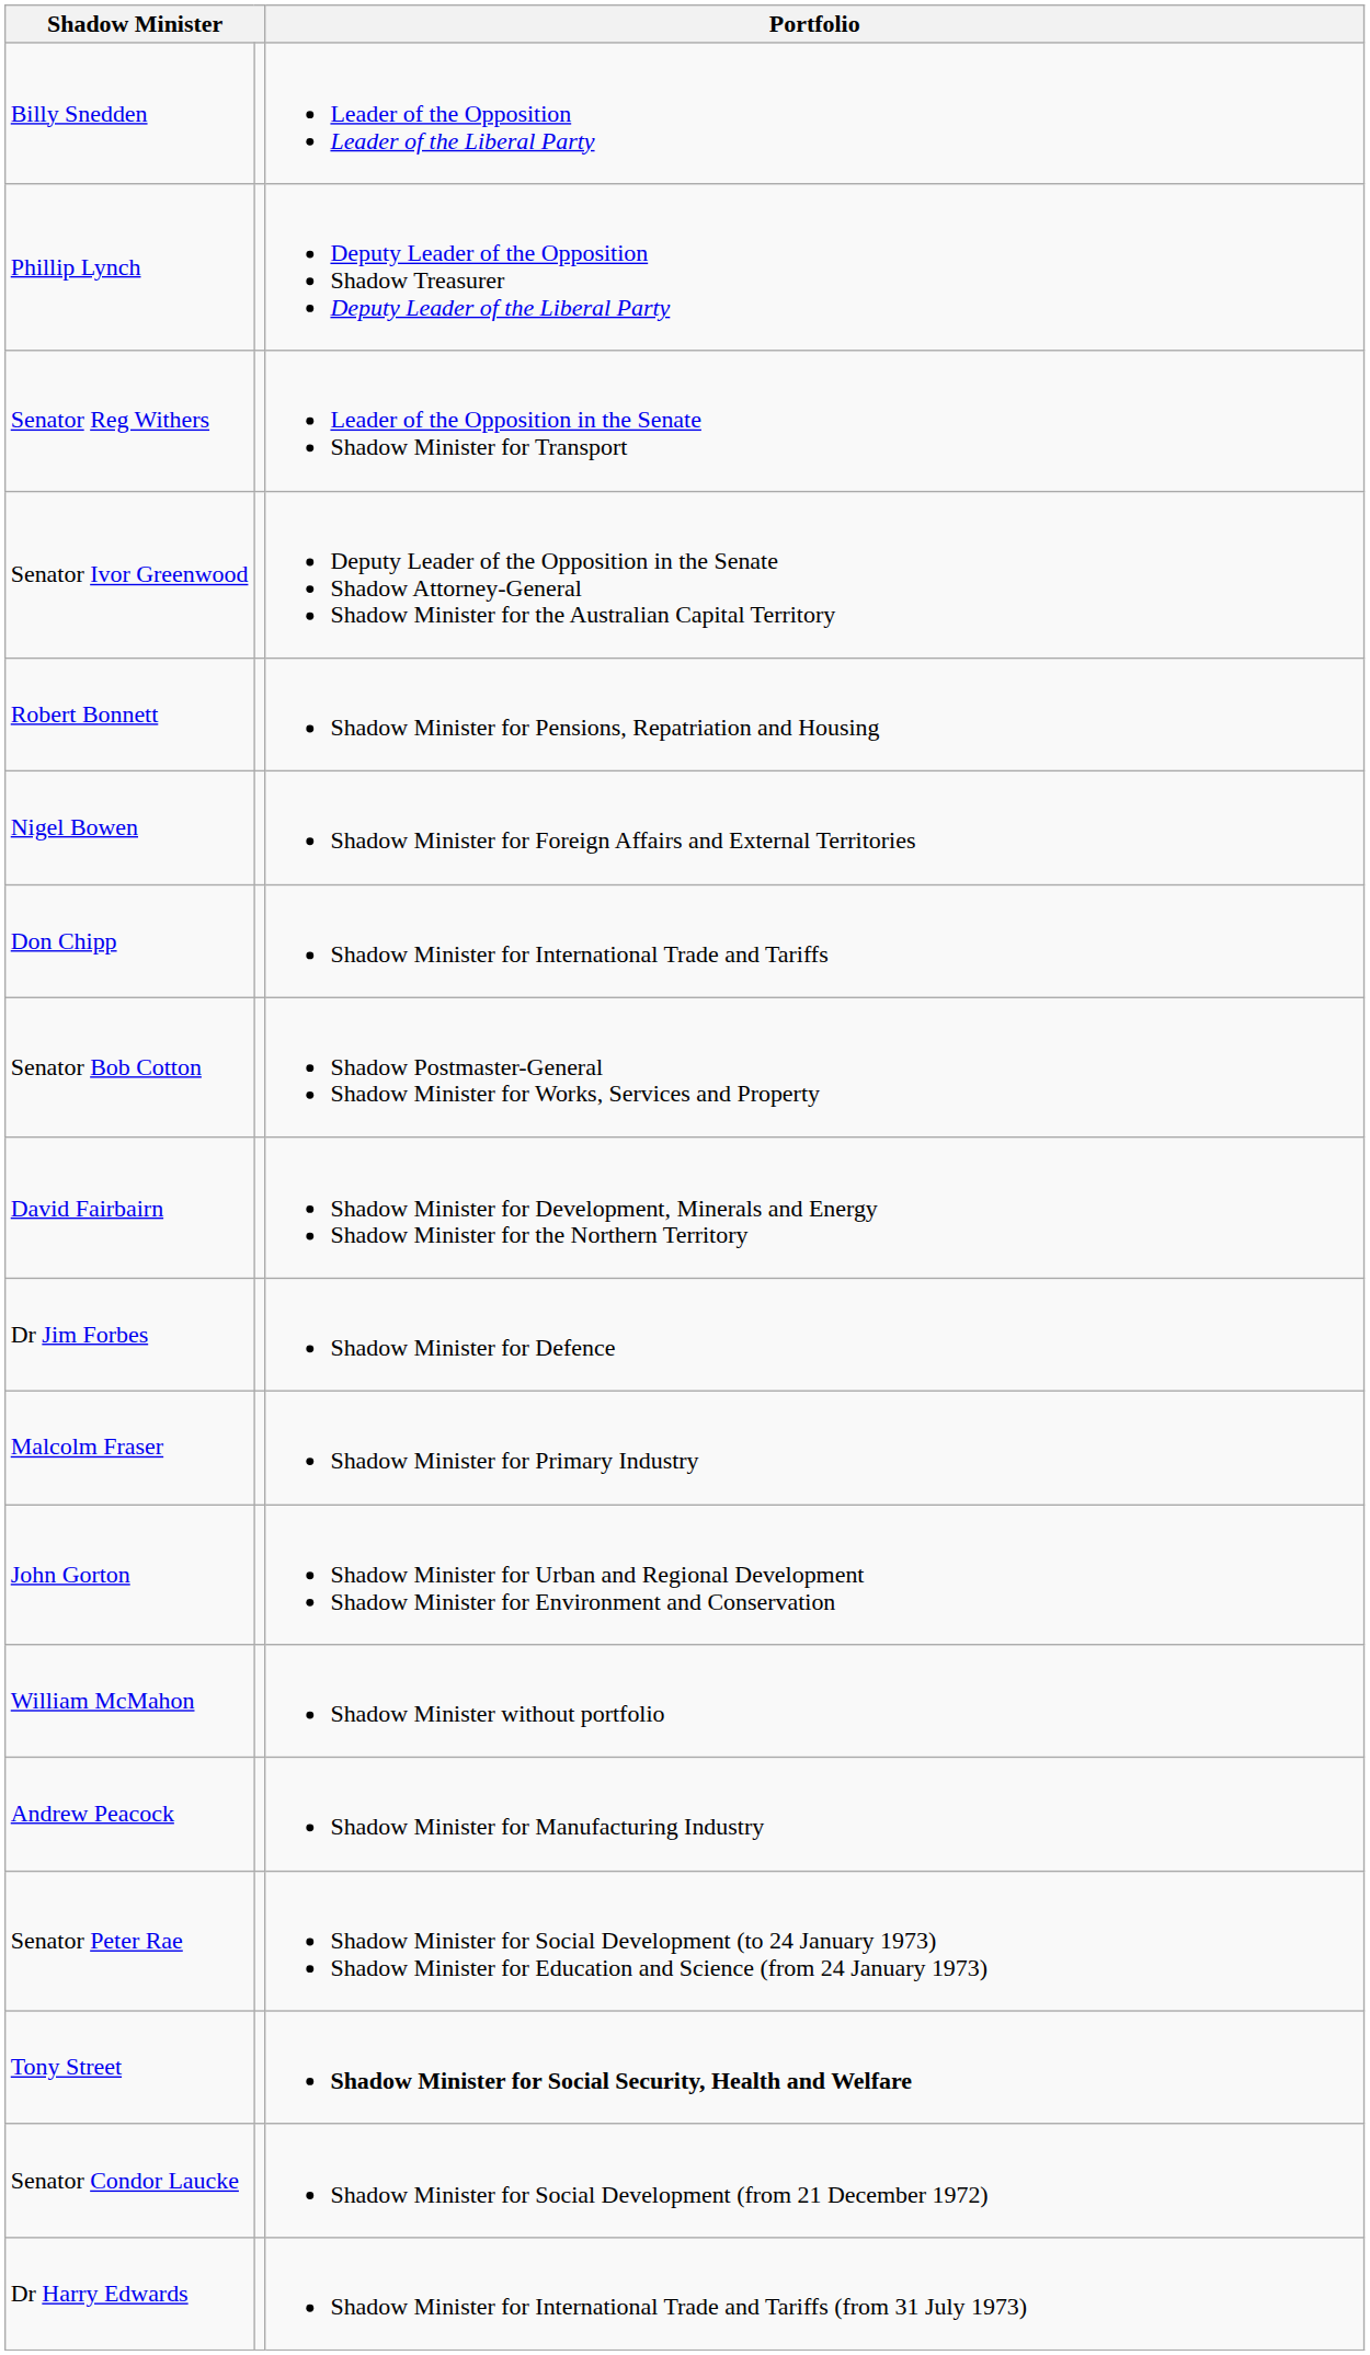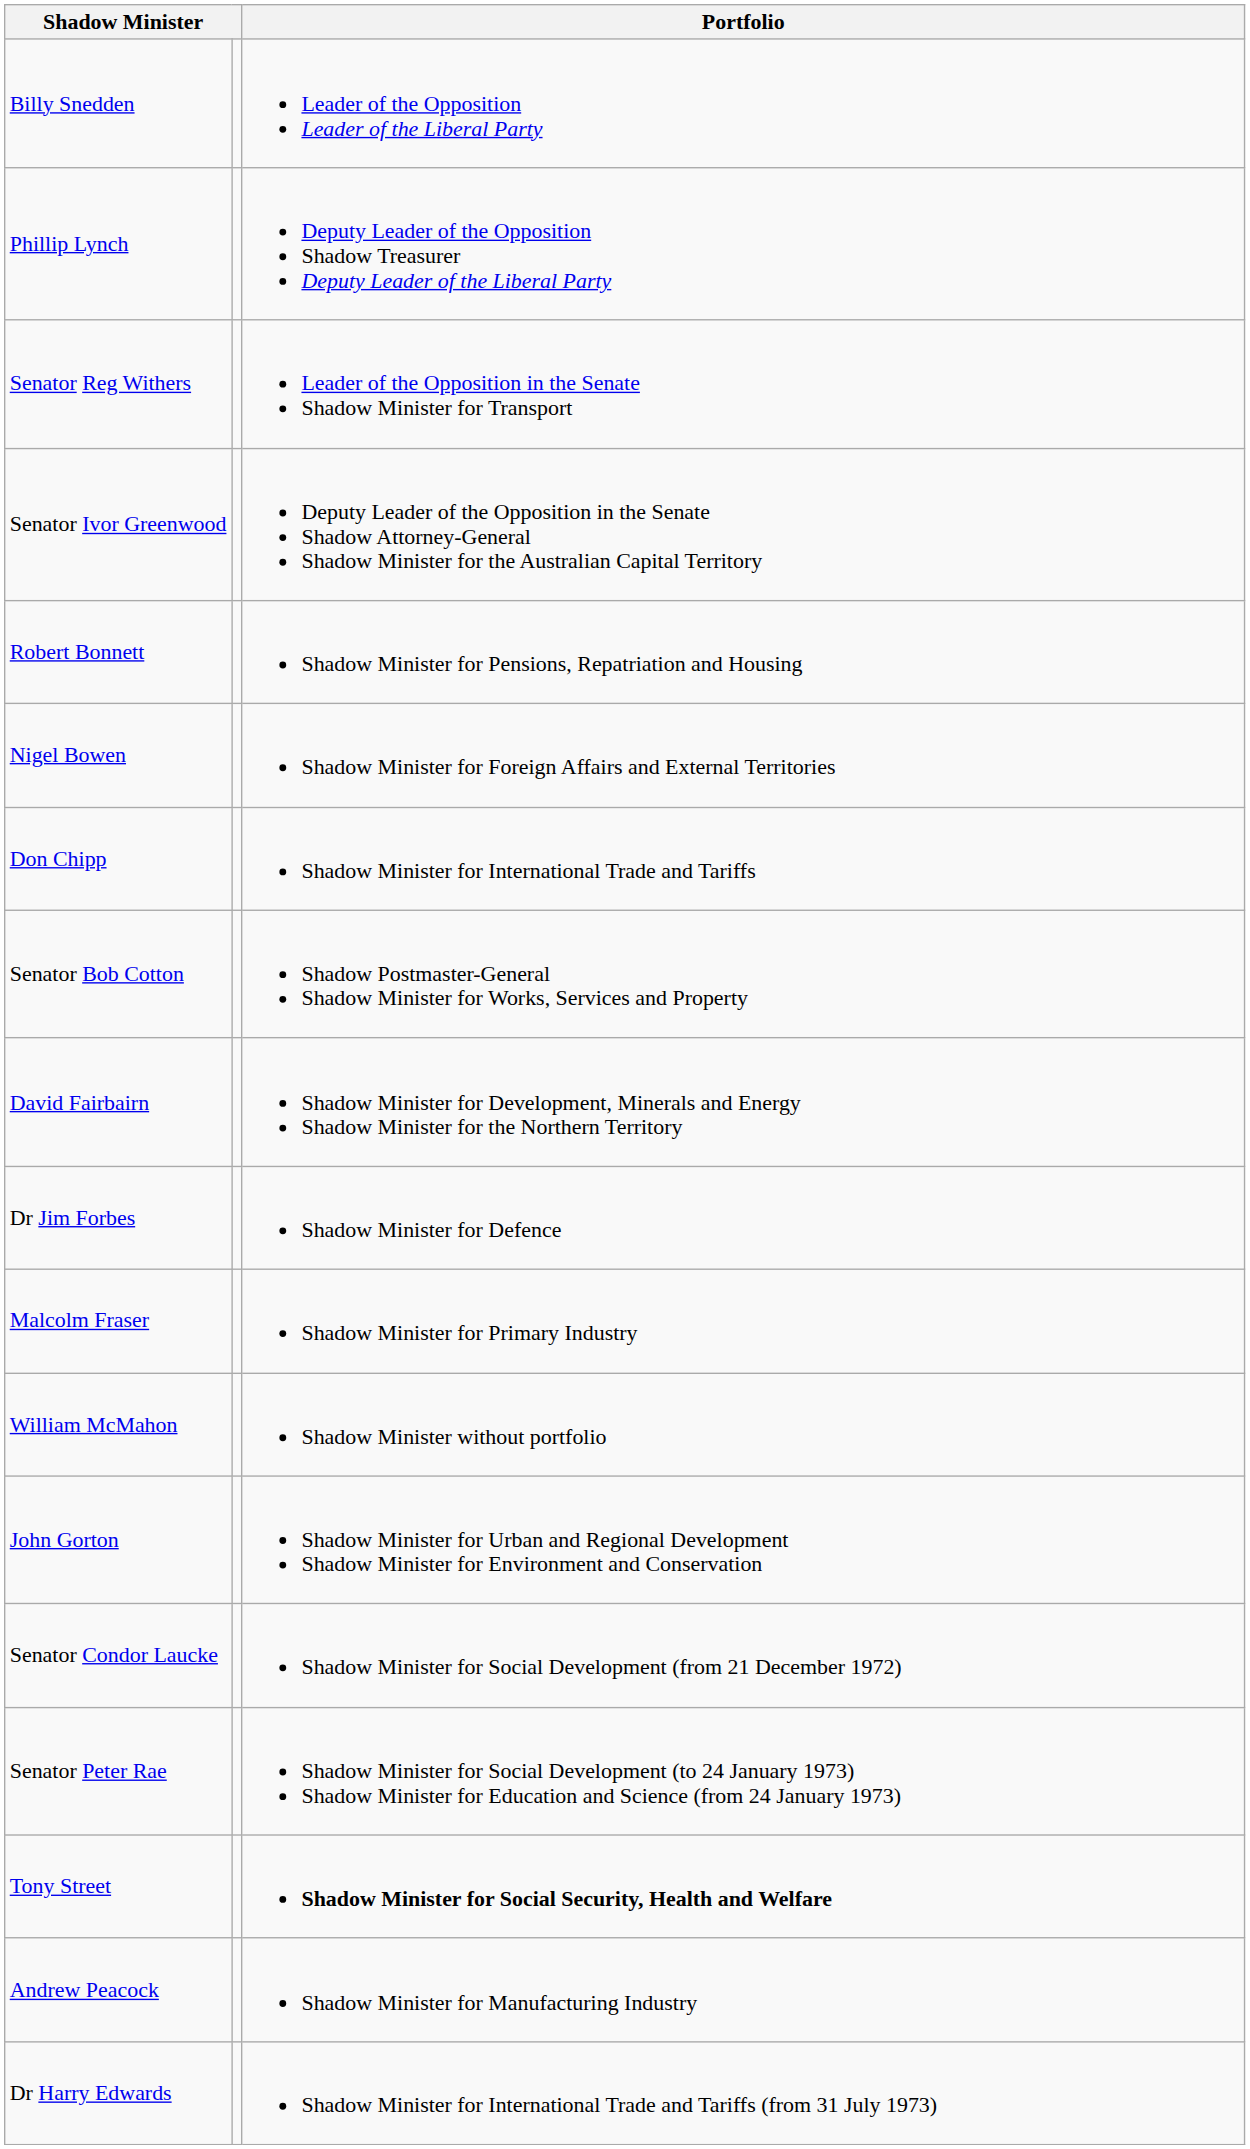rows swapped: John Gorton <-> William McMahon
rows swapped: Andrew Peacock <-> Senator Condor Laucke
